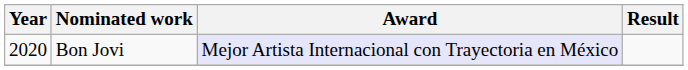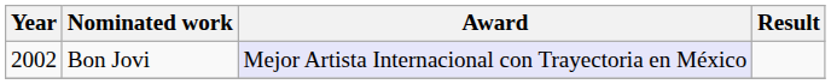Bon Jovi | Year: 2020 -> 2002
